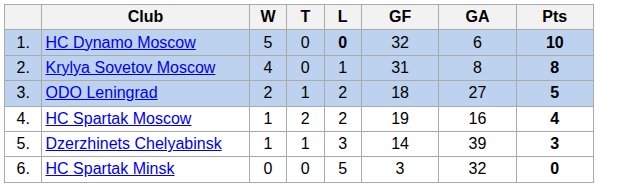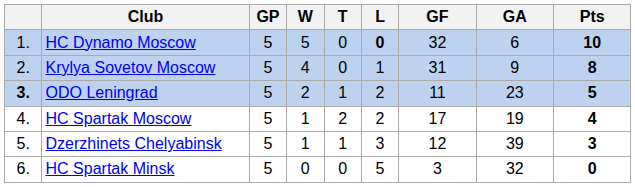+ column: GP | 5 | 5 | 5 | 5 | 5 | 5
Krylya Sovetov Moscow | GA: 8 -> 9
ODO Leningrad | column 1: normal -> bold
ODO Leningrad | GF: 18 -> 11
ODO Leningrad | GA: 27 -> 23
HC Spartak Moscow | GF: 19 -> 17
HC Spartak Moscow | GA: 16 -> 19
Dzerzhinets Chelyabinsk | GF: 14 -> 12
